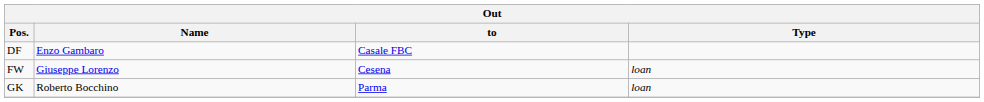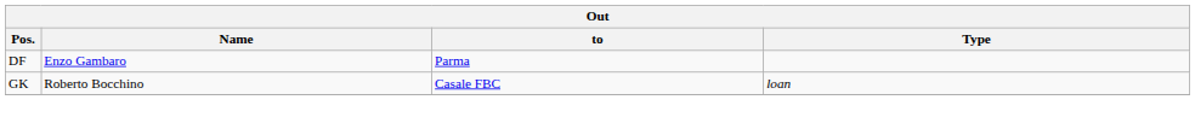DF | to: Casale FBC -> Parma
- row: FW | Giuseppe Lorenzo | Cesena | loan
GK | to: Parma -> Casale FBC
